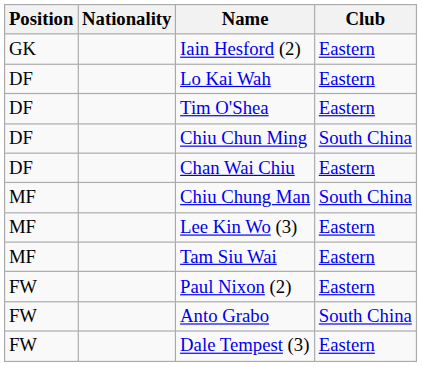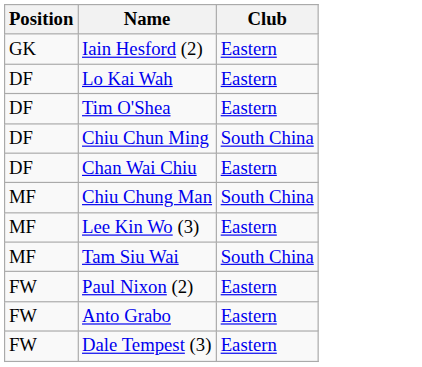- column: Nationality
Tam Siu Wai | Club: Eastern -> South China
Anto Grabo | Club: South China -> Eastern
